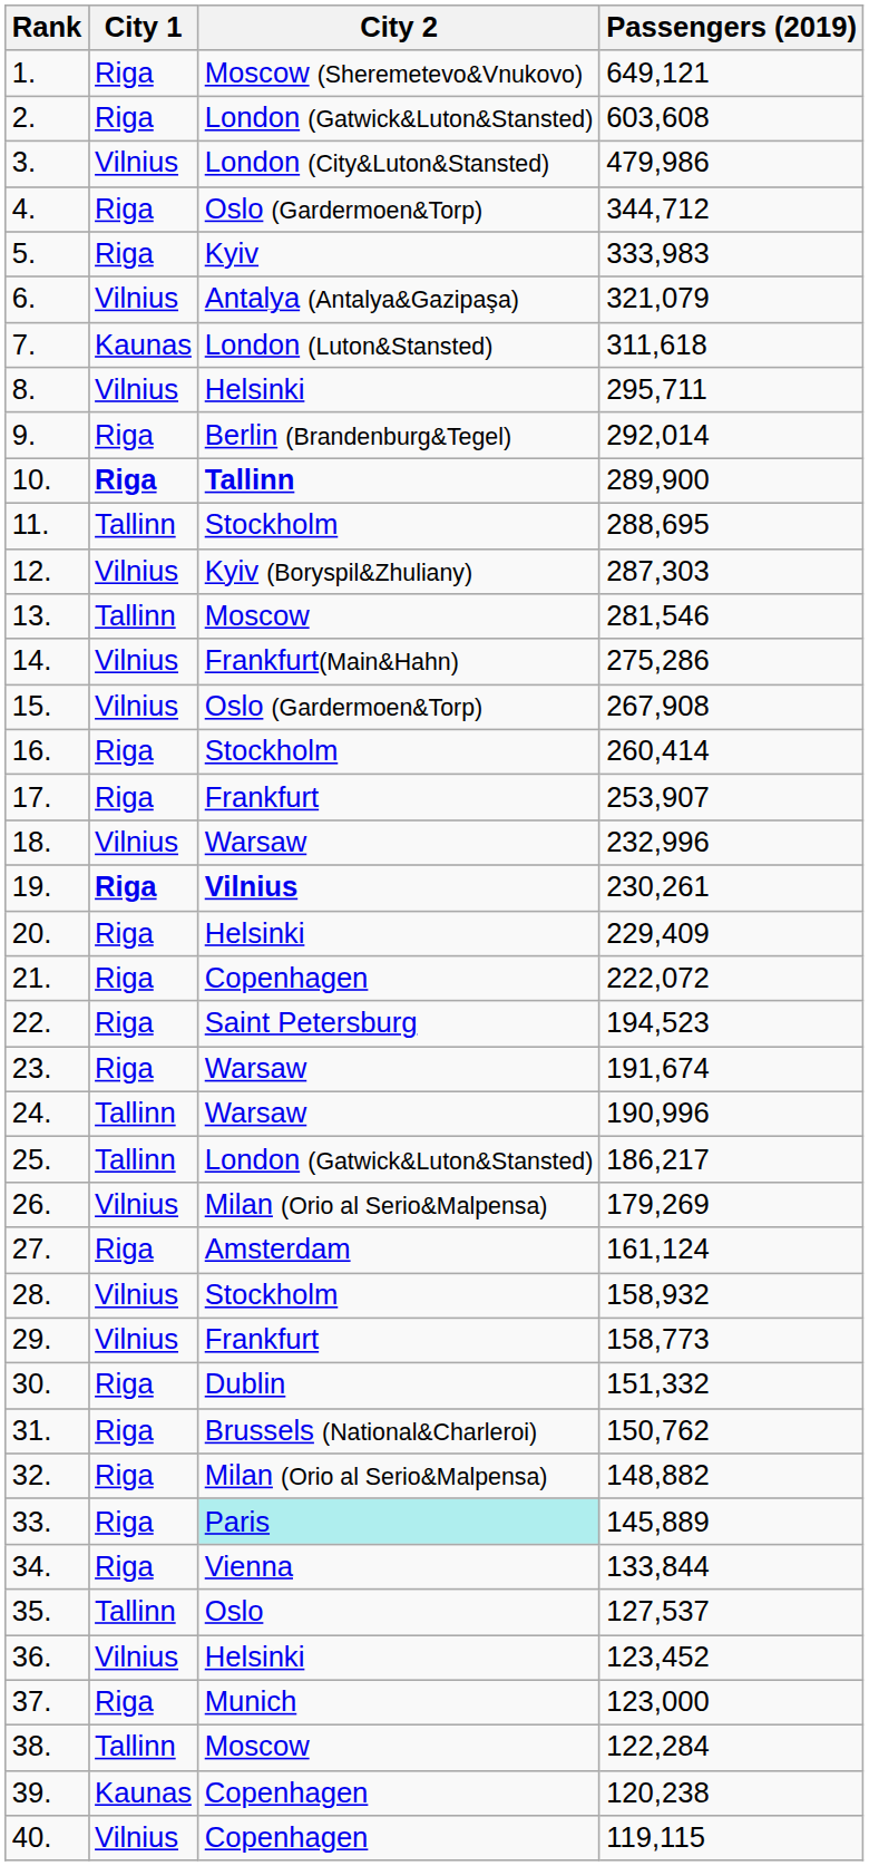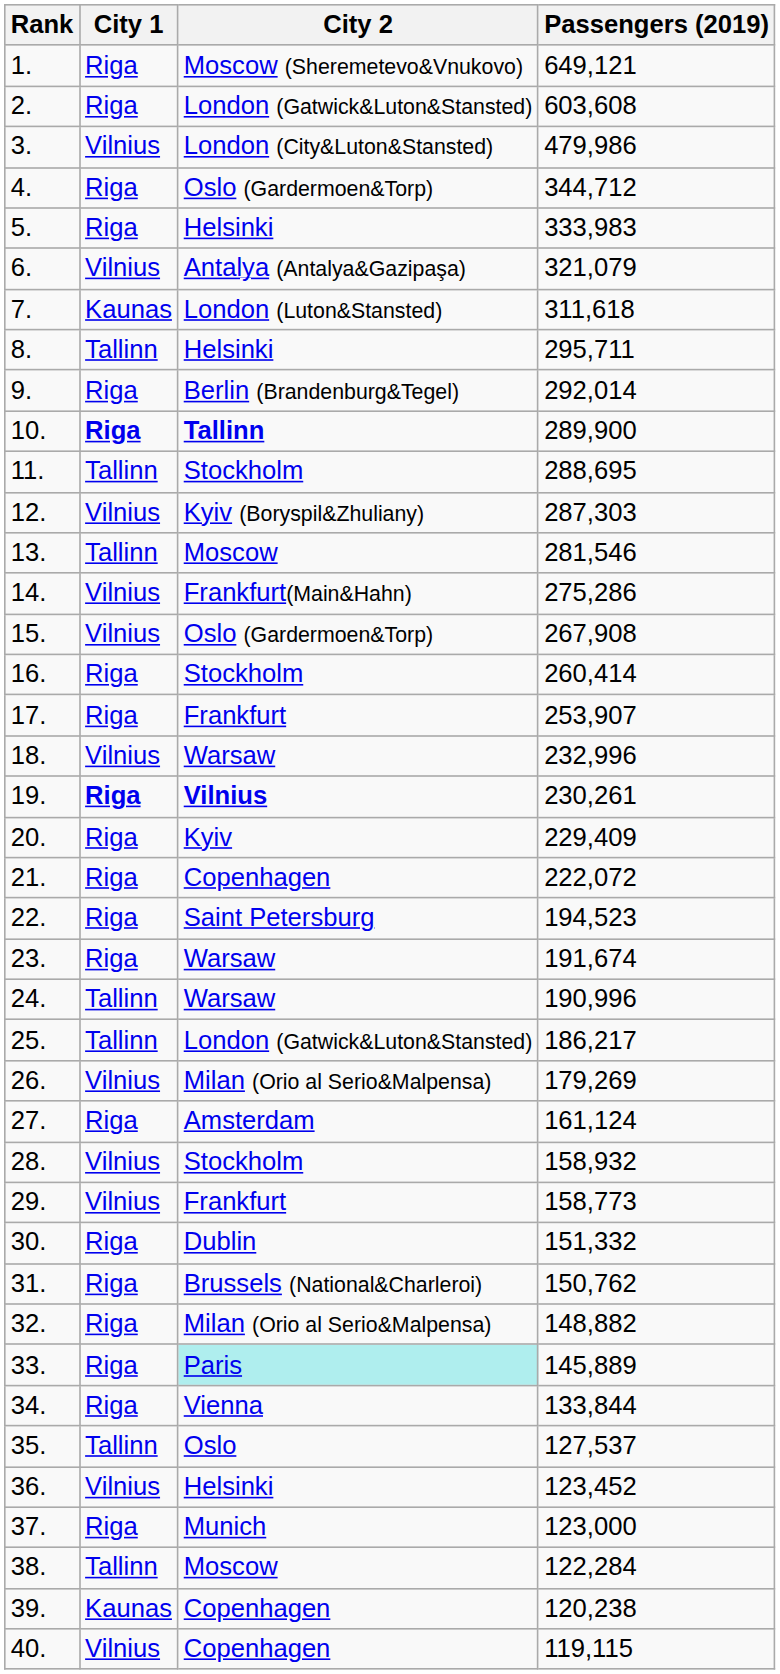5. | City 2: Kyiv -> Helsinki
8. | City 1: Vilnius -> Tallinn
20. | City 2: Helsinki -> Kyiv
